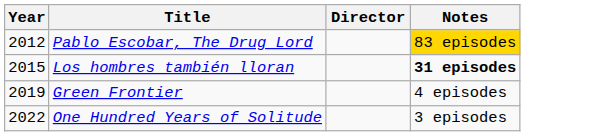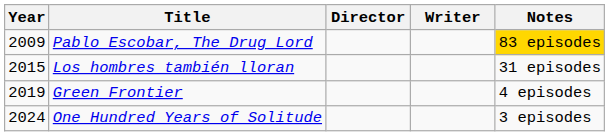+ column: Writer
Pablo Escobar, The Drug Lord | Year: 2012 -> 2009
Los hombres también lloran | Notes: bold -> normal
One Hundred Years of Solitude | Year: 2022 -> 2024
